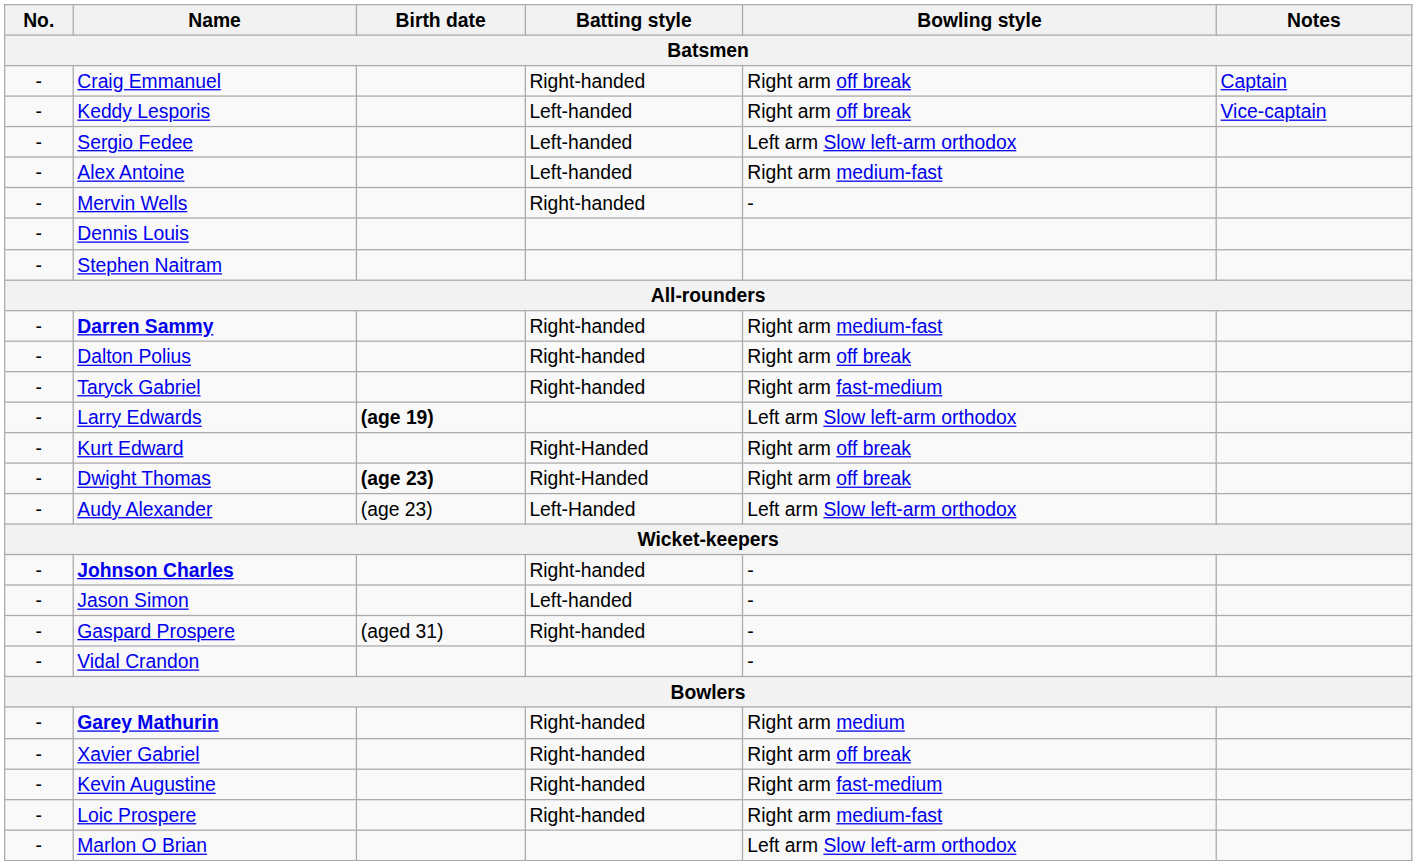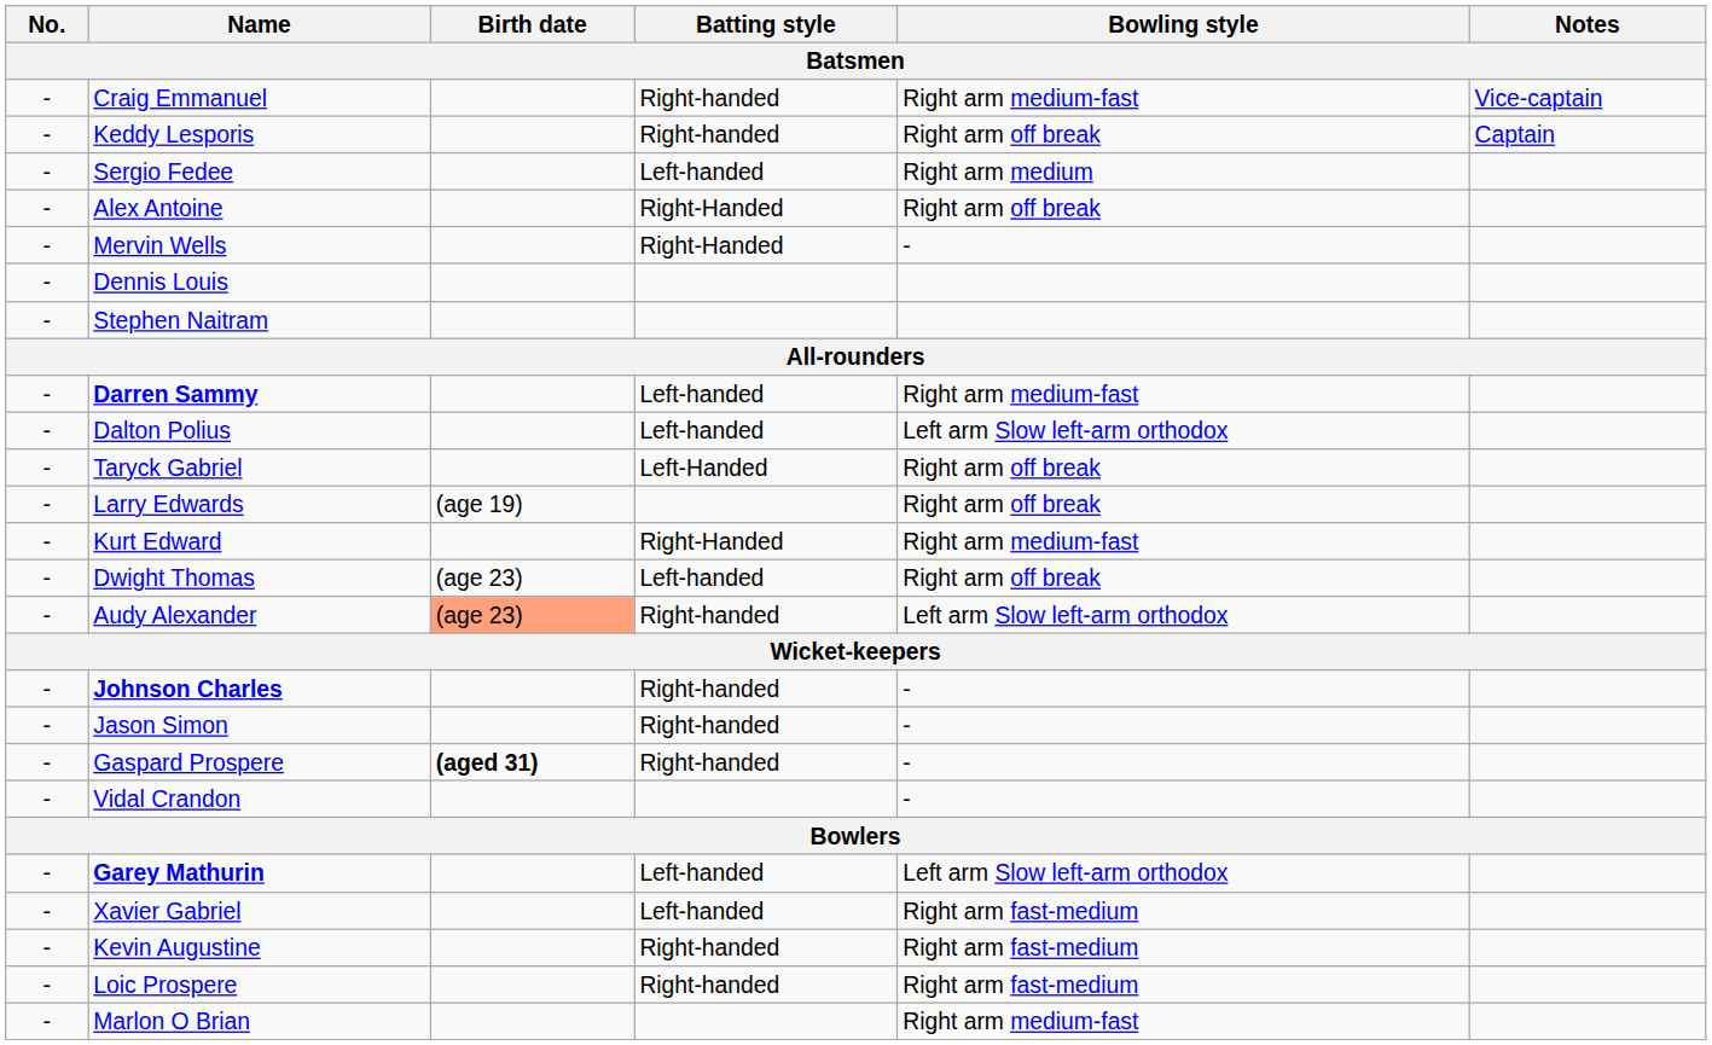Craig Emmanuel | Bowling style: Right arm off break -> Right arm medium-fast
Craig Emmanuel | Notes: Captain -> Vice-captain
Keddy Lesporis | Batting style: Left-handed -> Right-handed
Keddy Lesporis | Notes: Vice-captain -> Captain
Sergio Fedee | Bowling style: Left arm Slow left-arm orthodox -> Right arm medium
Alex Antoine | Batting style: Left-handed -> Right-Handed
Alex Antoine | Bowling style: Right arm medium-fast -> Right arm off break
Mervin Wells | Batting style: Right-handed -> Right-Handed
Darren Sammy | Batting style: Right-handed -> Left-handed
Dalton Polius | Batting style: Right-handed -> Left-handed
Dalton Polius | Bowling style: Right arm off break -> Left arm Slow left-arm orthodox
Taryck Gabriel | Batting style: Right-handed -> Left-Handed
Taryck Gabriel | Bowling style: Right arm fast-medium -> Right arm off break
Larry Edwards | Birth date: bold -> normal
Larry Edwards | Bowling style: Left arm Slow left-arm orthodox -> Right arm off break
Kurt Edward | Bowling style: Right arm off break -> Right arm medium-fast
Dwight Thomas | Birth date: bold -> normal
Dwight Thomas | Batting style: Right-Handed -> Left-handed
Audy Alexander | Birth date: no background -> lightsalmon background
Audy Alexander | Batting style: Left-Handed -> Right-handed
Jason Simon | Batting style: Left-handed -> Right-handed
Gaspard Prospere | Birth date: normal -> bold
Garey Mathurin | Batting style: Right-handed -> Left-handed
Garey Mathurin | Bowling style: Right arm medium -> Left arm Slow left-arm orthodox
Xavier Gabriel | Batting style: Right-handed -> Left-handed
Xavier Gabriel | Bowling style: Right arm off break -> Right arm fast-medium
Loic Prospere | Bowling style: Right arm medium-fast -> Right arm fast-medium
Marlon O Brian | Bowling style: Left arm Slow left-arm orthodox -> Right arm medium-fast
